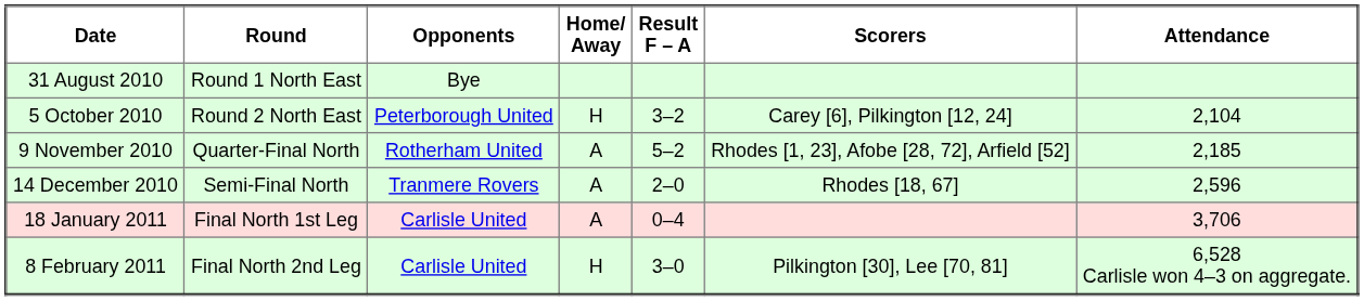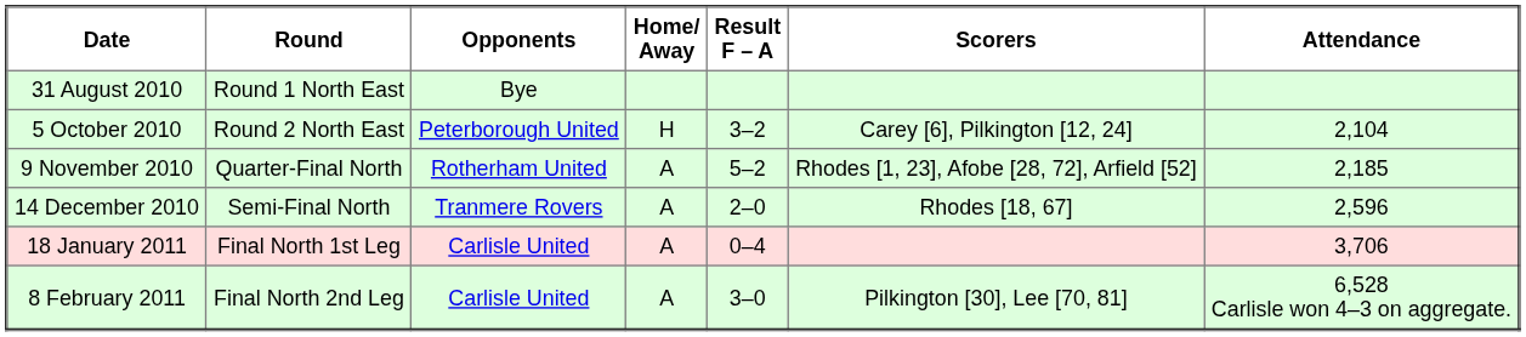8 February 2011 | Home/ Away: H -> A
